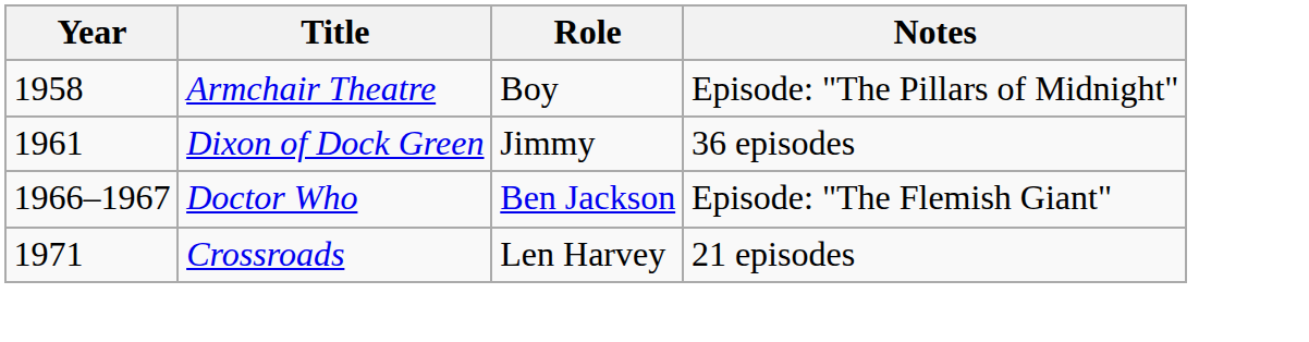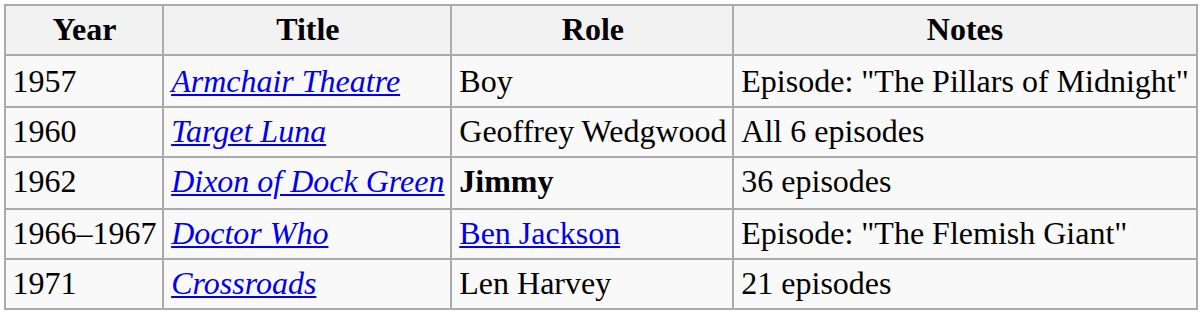Armchair Theatre | Year: 1958 -> 1957
+ row: 1960 | Target Luna | Geoffrey Wedgwood | All 6 episodes
Dixon of Dock Green | Year: 1961 -> 1962
Dixon of Dock Green | Role: normal -> bold
